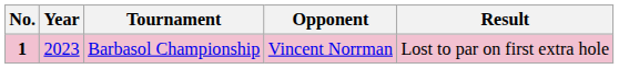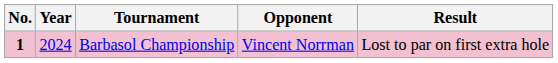Barbasol Championship | Year: 2023 -> 2024
